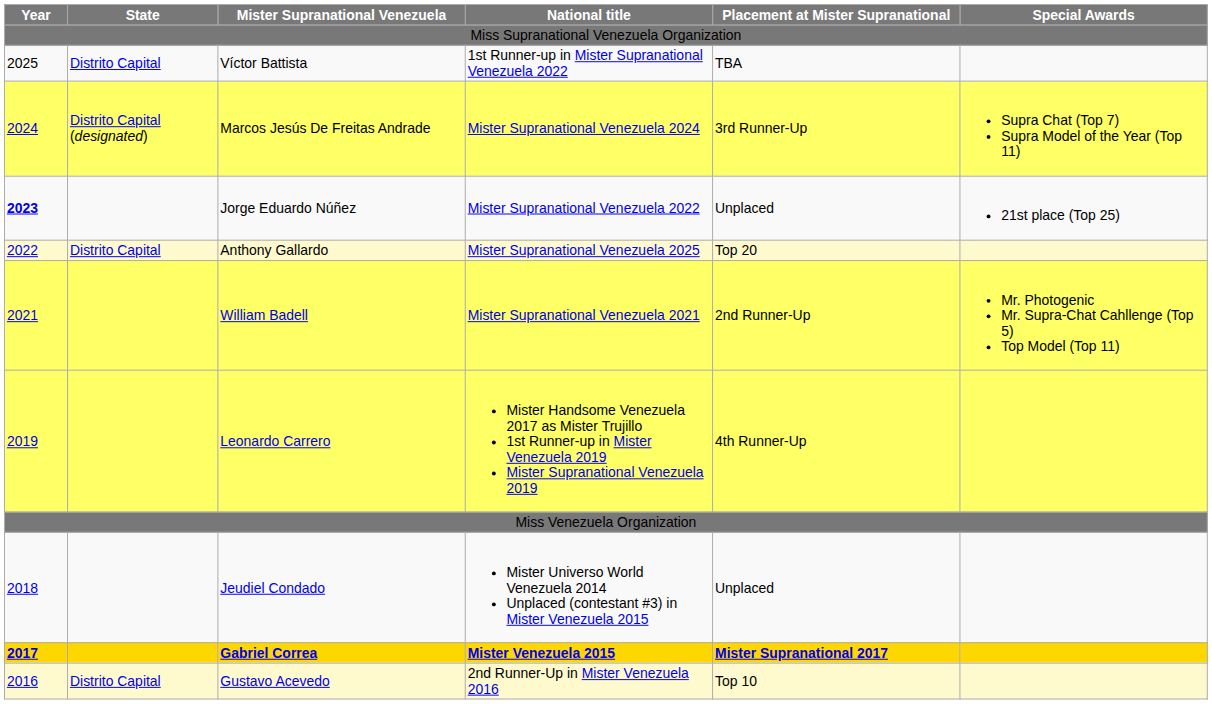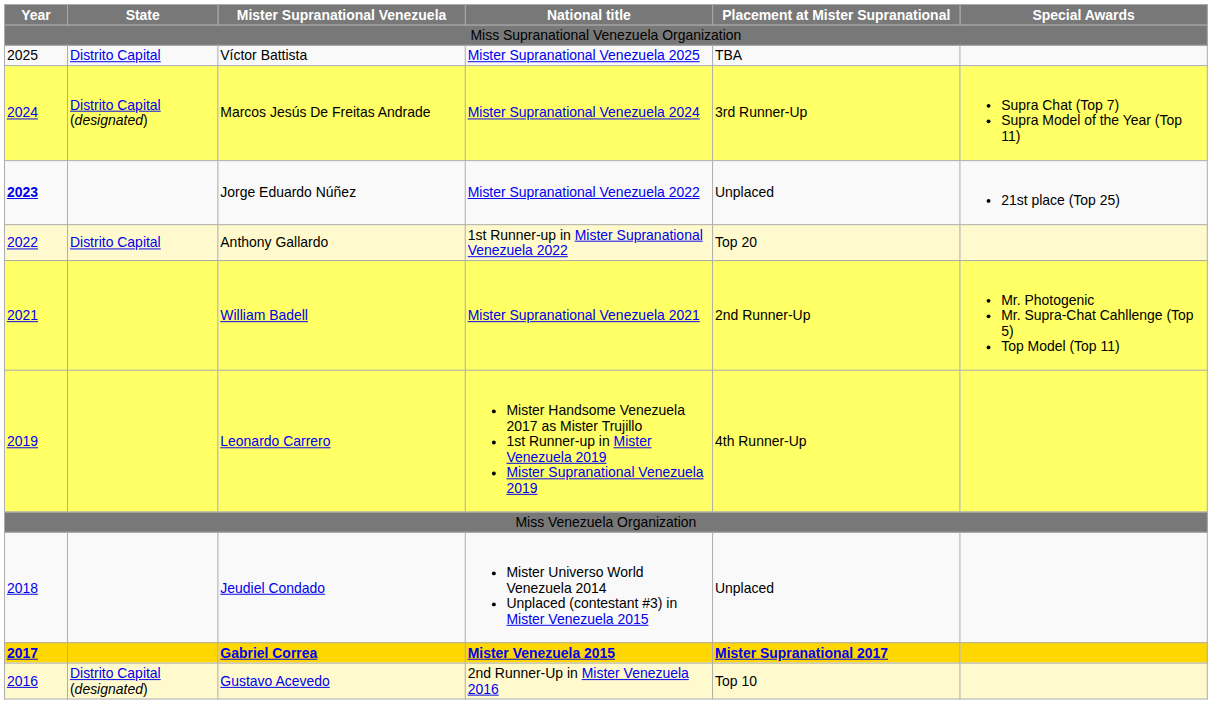Víctor Battista | National title: 1st Runner-up in Mister Supranational Venezuela 2022 -> Mister Supranational Venezuela 2025
Anthony Gallardo | National title: Mister Supranational Venezuela 2025 -> 1st Runner-up in Mister Supranational Venezuela 2022
Gustavo Acevedo | State: Distrito Capital -> Distrito Capital (designated)
